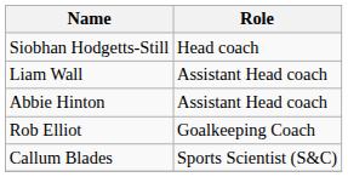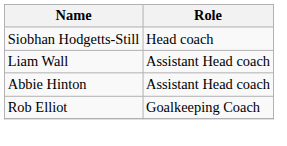- row: Callum Blades | Sports Scientist (S&C)
